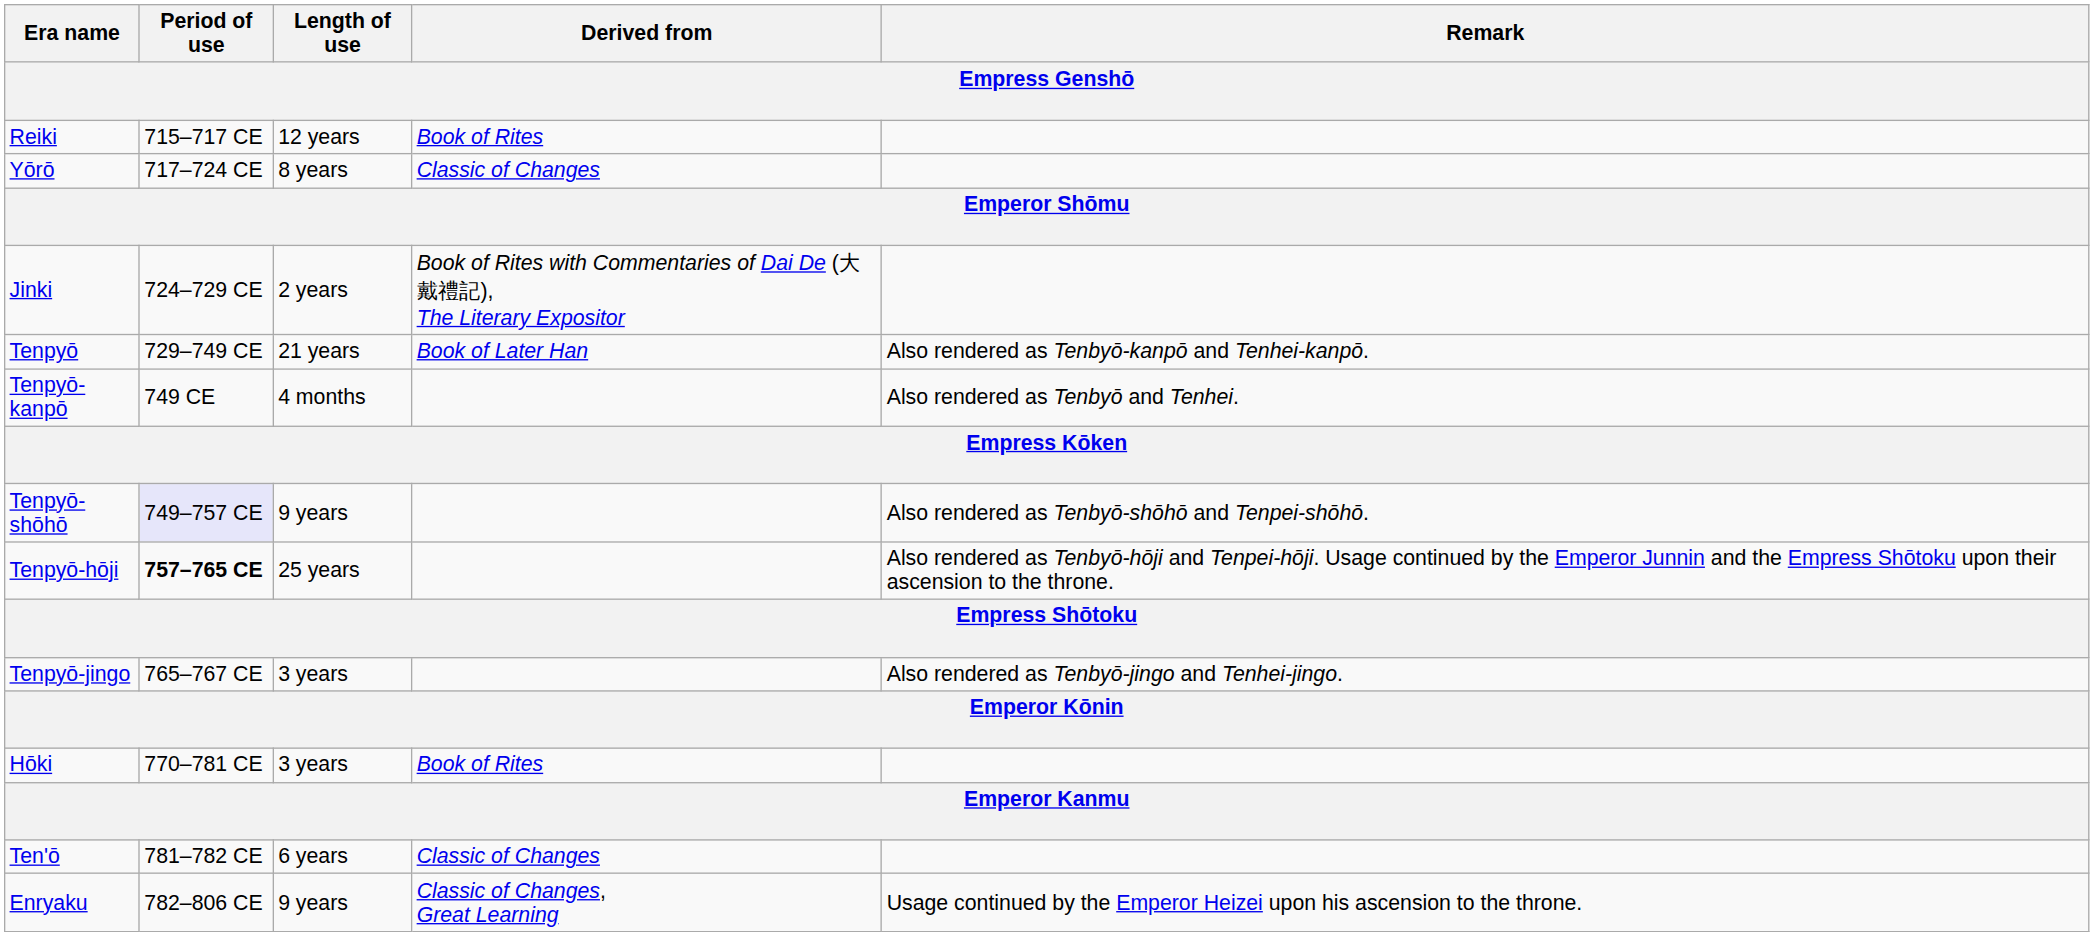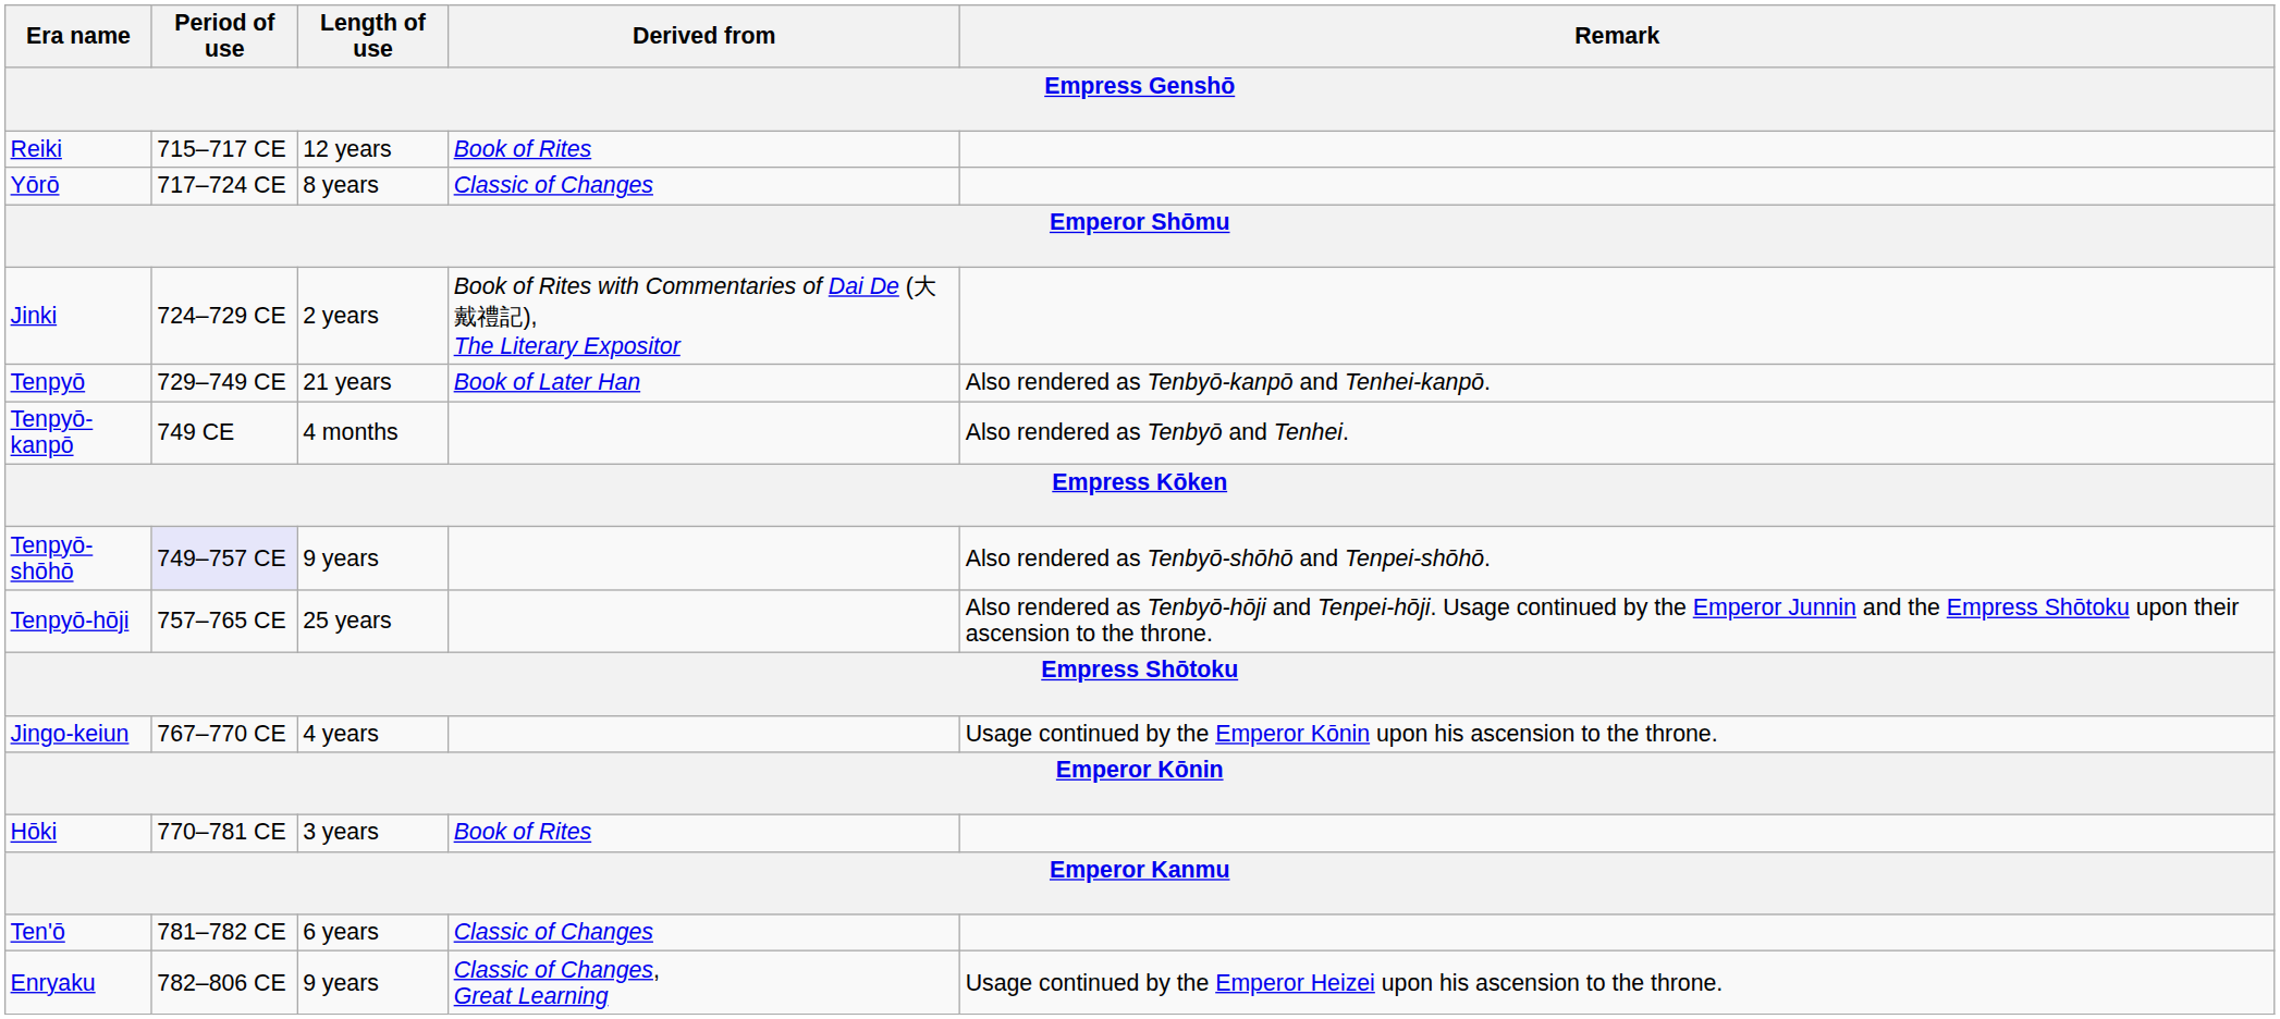Tenpyō-hōji | Period of use: bold -> normal
- row: Tenpyō-jingo | 765–767 CE | 3 years | Also rendered as Tenbyō-jingo and Tenhei-jingo.
+ row: Jingo-keiun | 767–770 CE | 4 years | Usage continued by the Emperor Kōnin upon his ascension to the throne.
